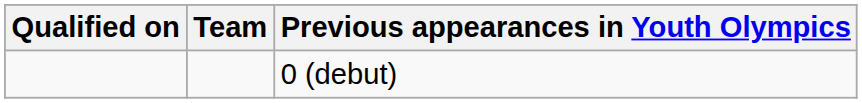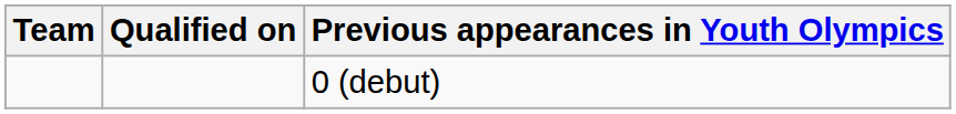columns swapped: Team <-> Qualified on
